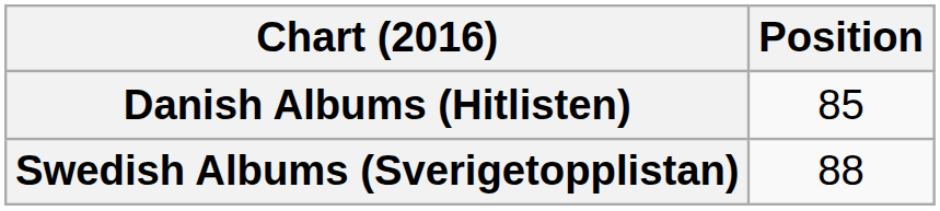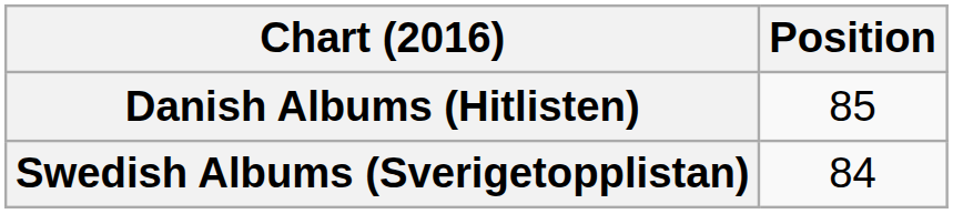Swedish Albums (Sverigetopplistan) | Position: 88 -> 84
